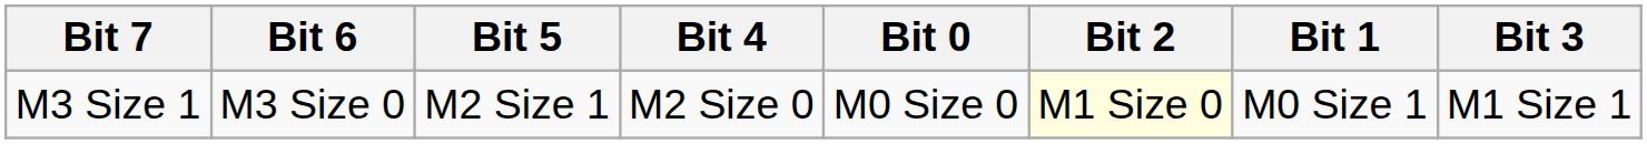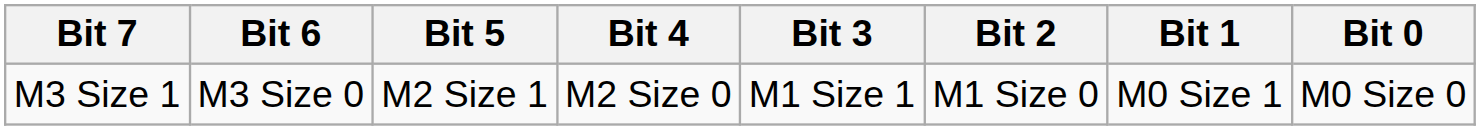columns swapped: Bit 3 <-> Bit 0
M3 Size 1 | Bit 2: lightyellow background -> no background
